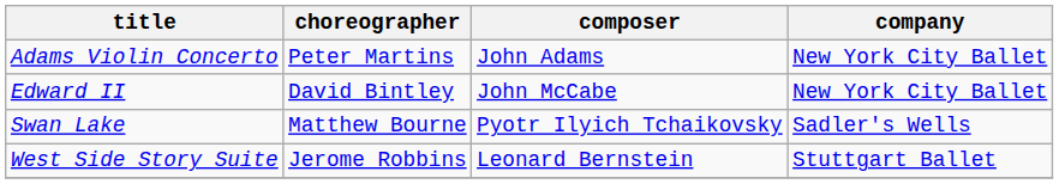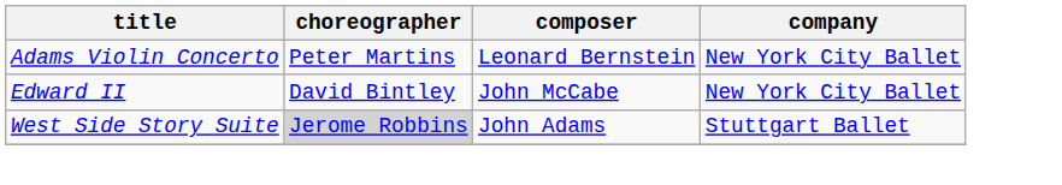Adams Violin Concerto | composer: John Adams -> Leonard Bernstein
- row: Swan Lake | Matthew Bourne | Pyotr Ilyich Tchaikovsky | Sadler's Wells
West Side Story Suite | choreographer: no background -> lightgrey background
West Side Story Suite | composer: Leonard Bernstein -> John Adams
